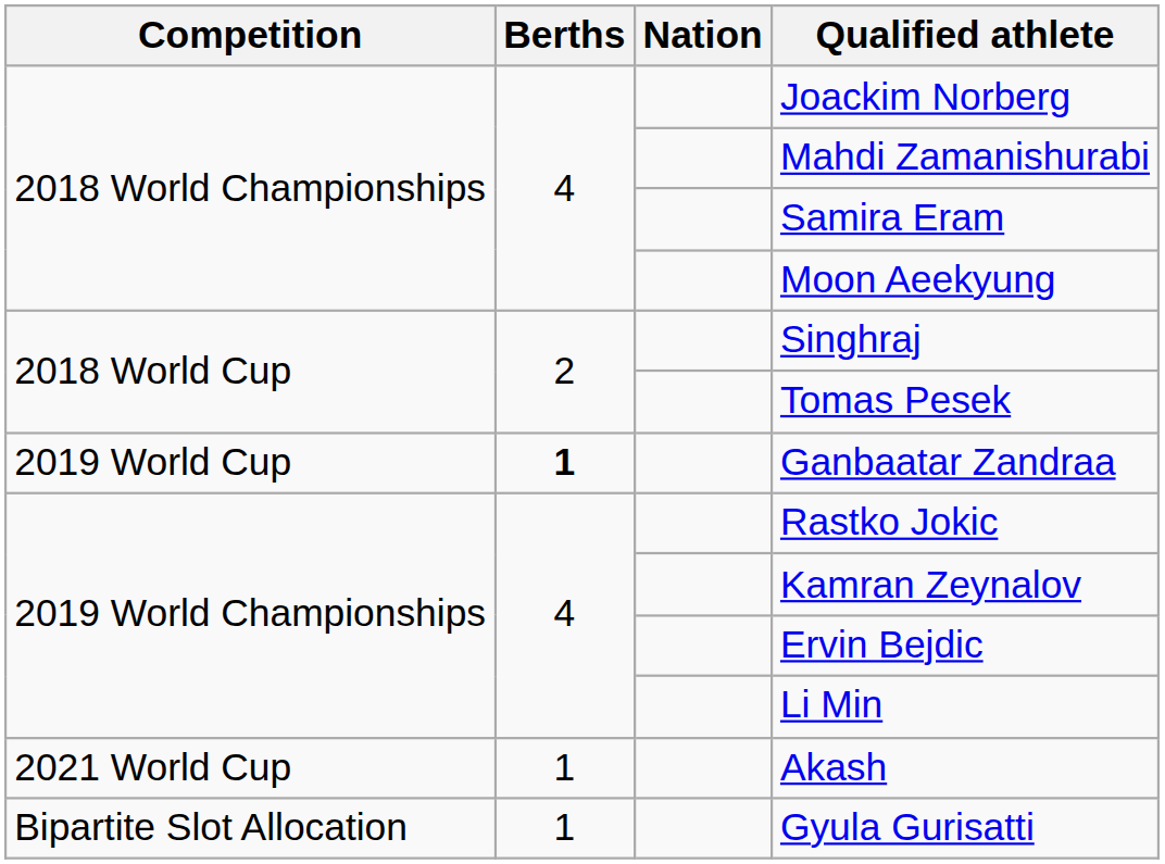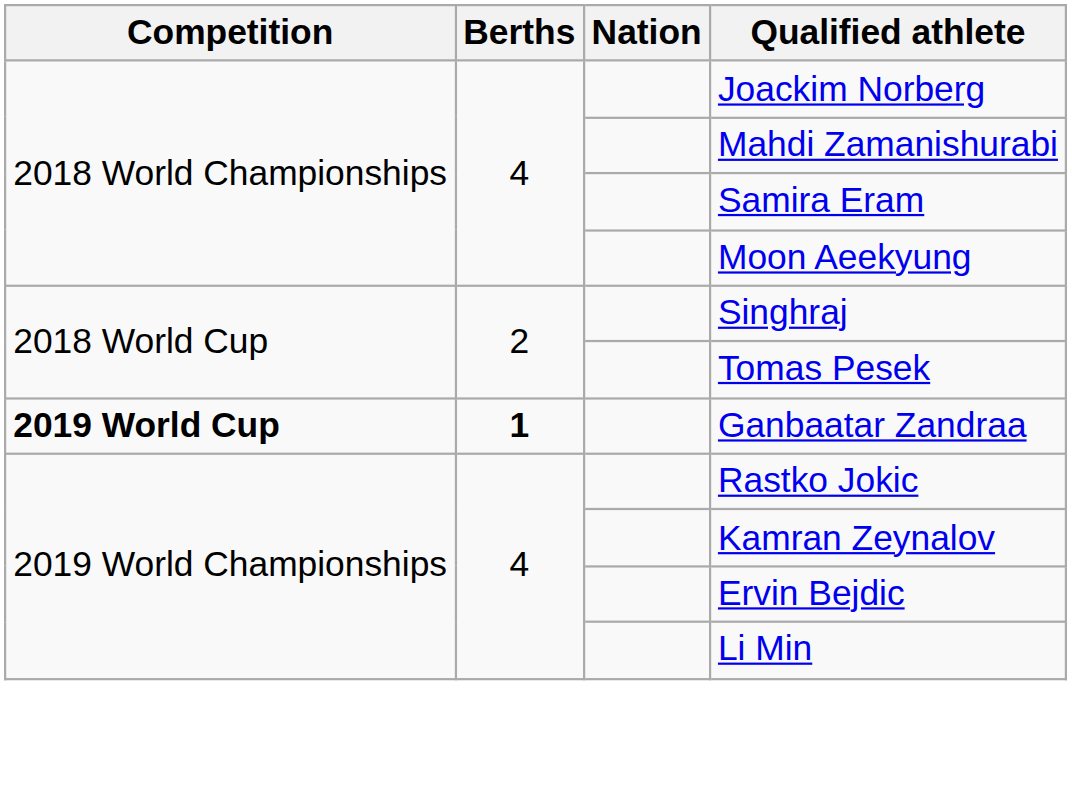Ganbaatar Zandraa | Competition: normal -> bold
- row: 2021 World Cup | 1 | Akash
- row: Bipartite Slot Allocation | 1 | Gyula Gurisatti
